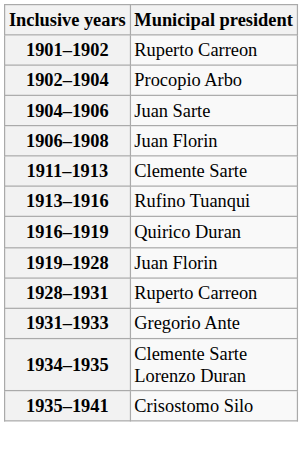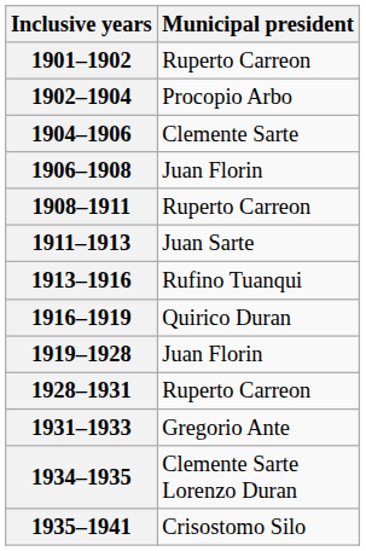1904–1906 | Municipal president: Juan Sarte -> Clemente Sarte
+ row: 1908–1911 | Ruperto Carreon
1911–1913 | Municipal president: Clemente Sarte -> Juan Sarte
